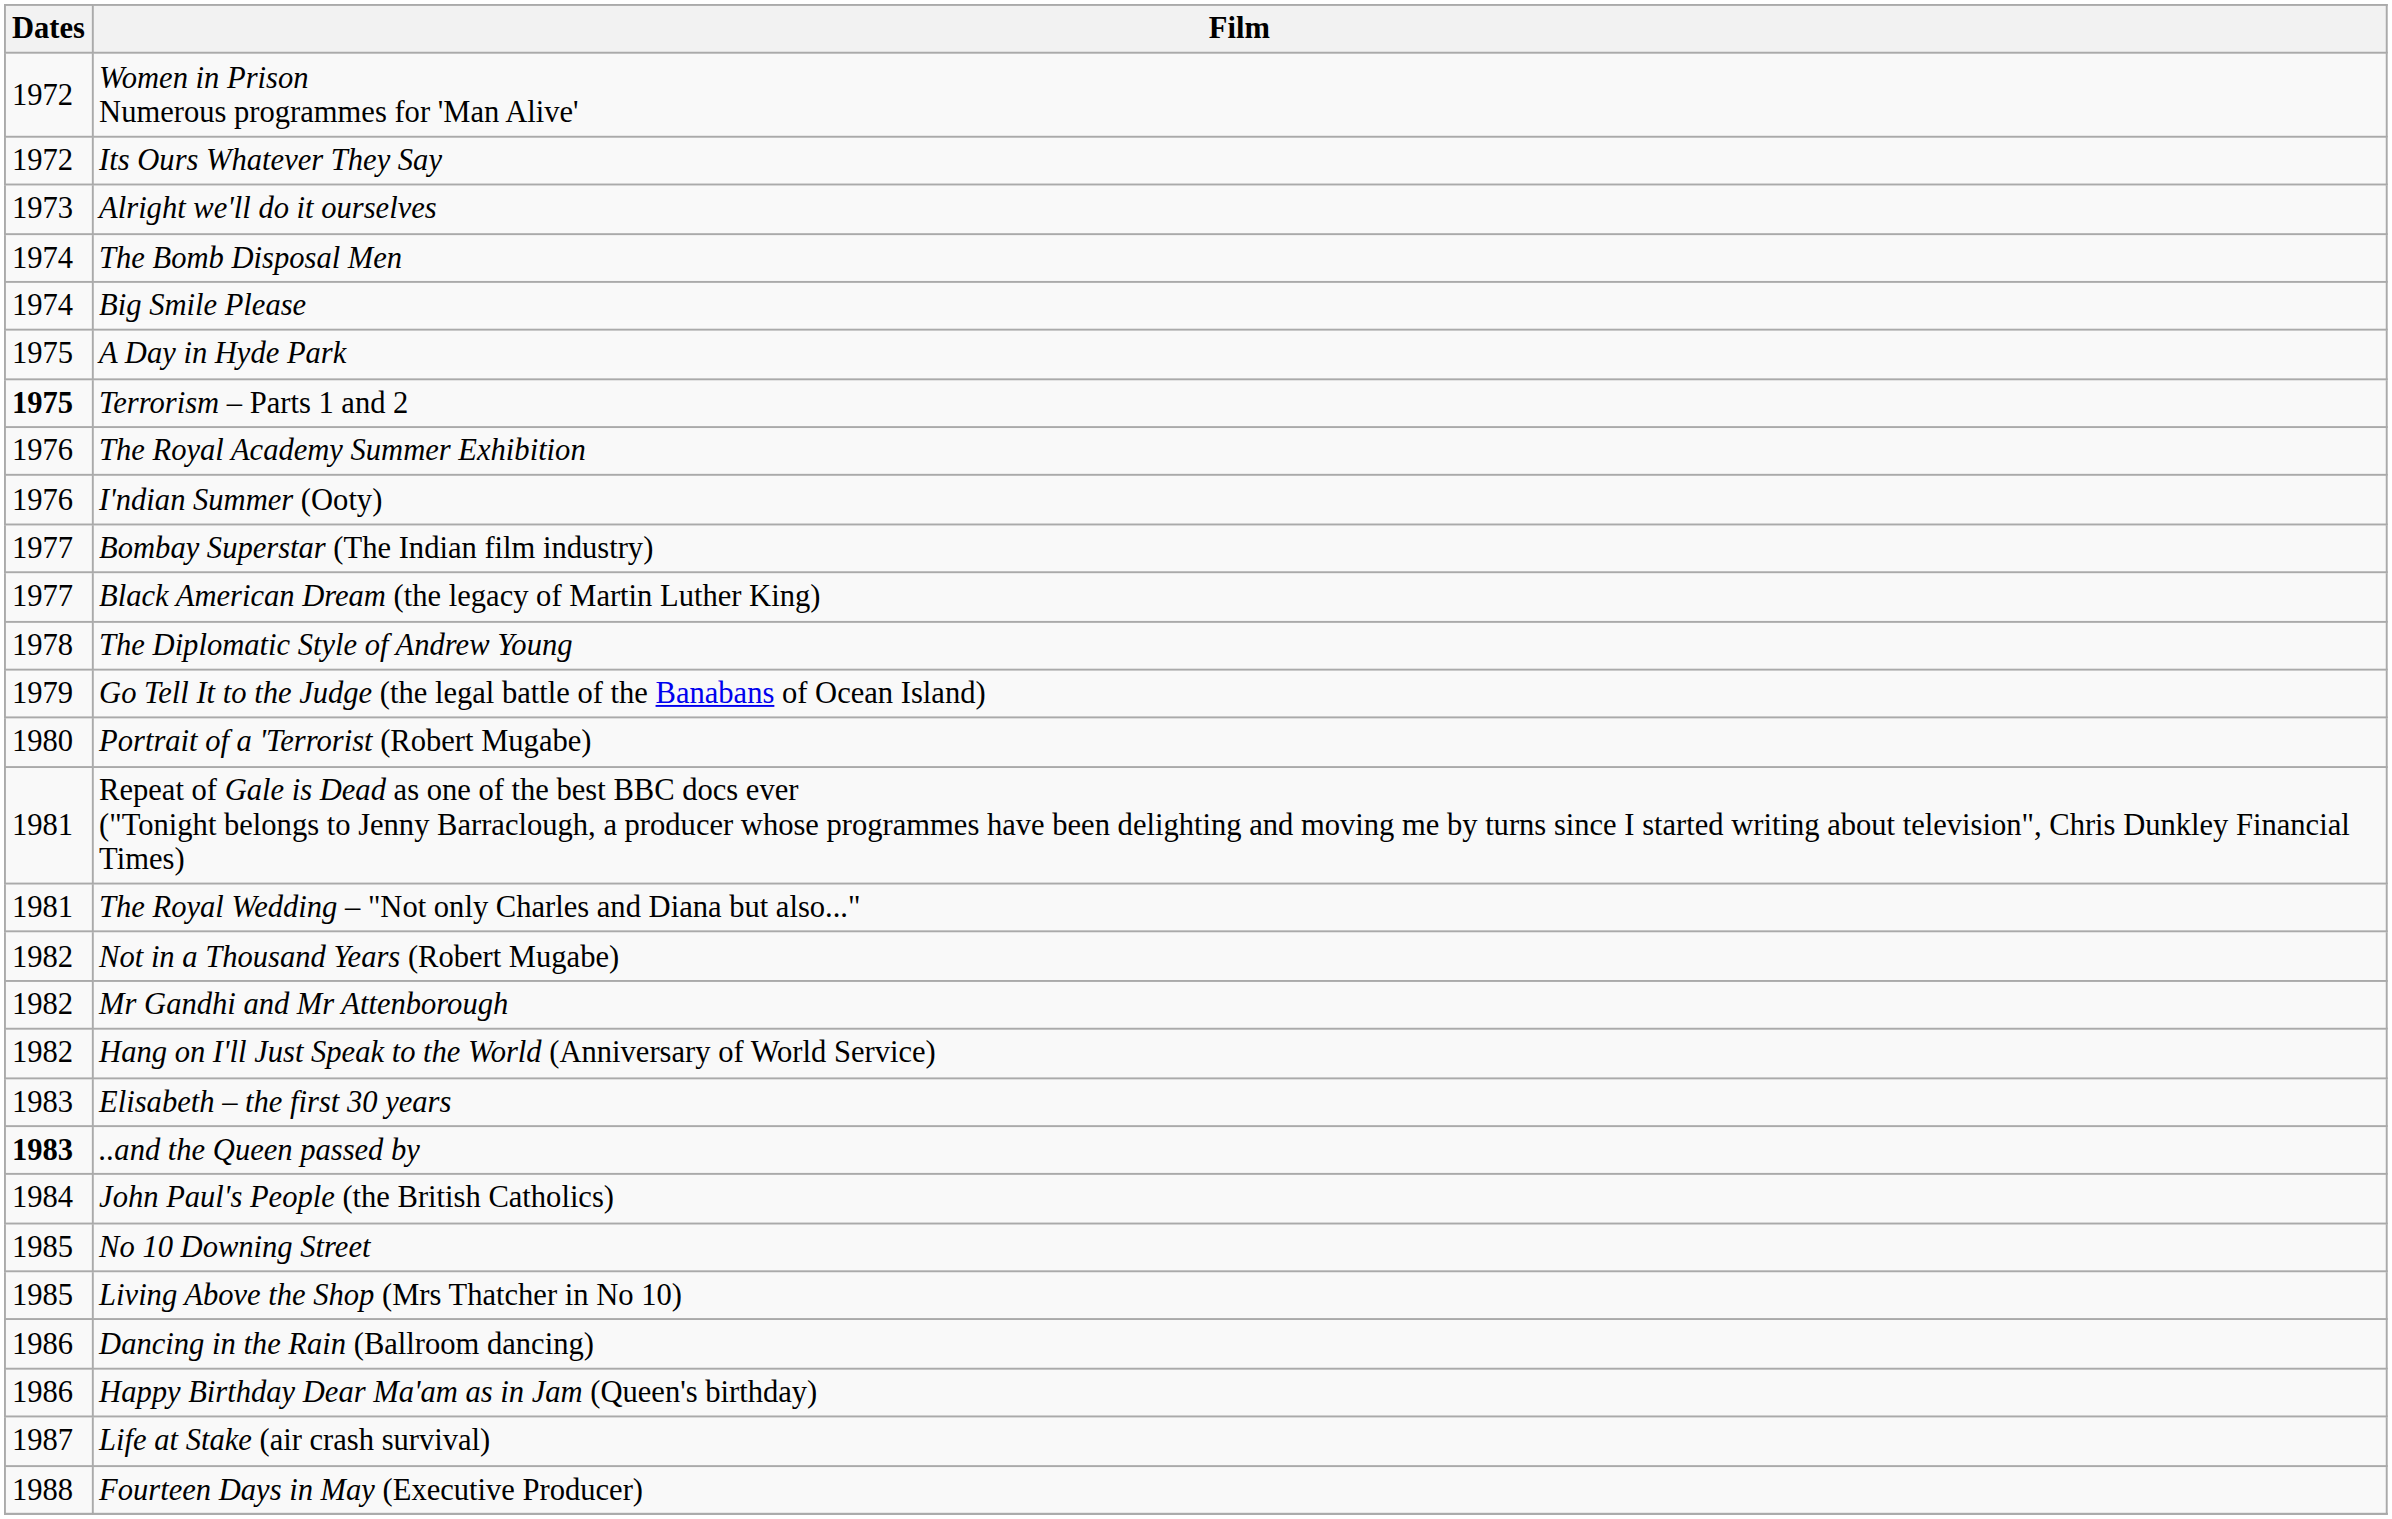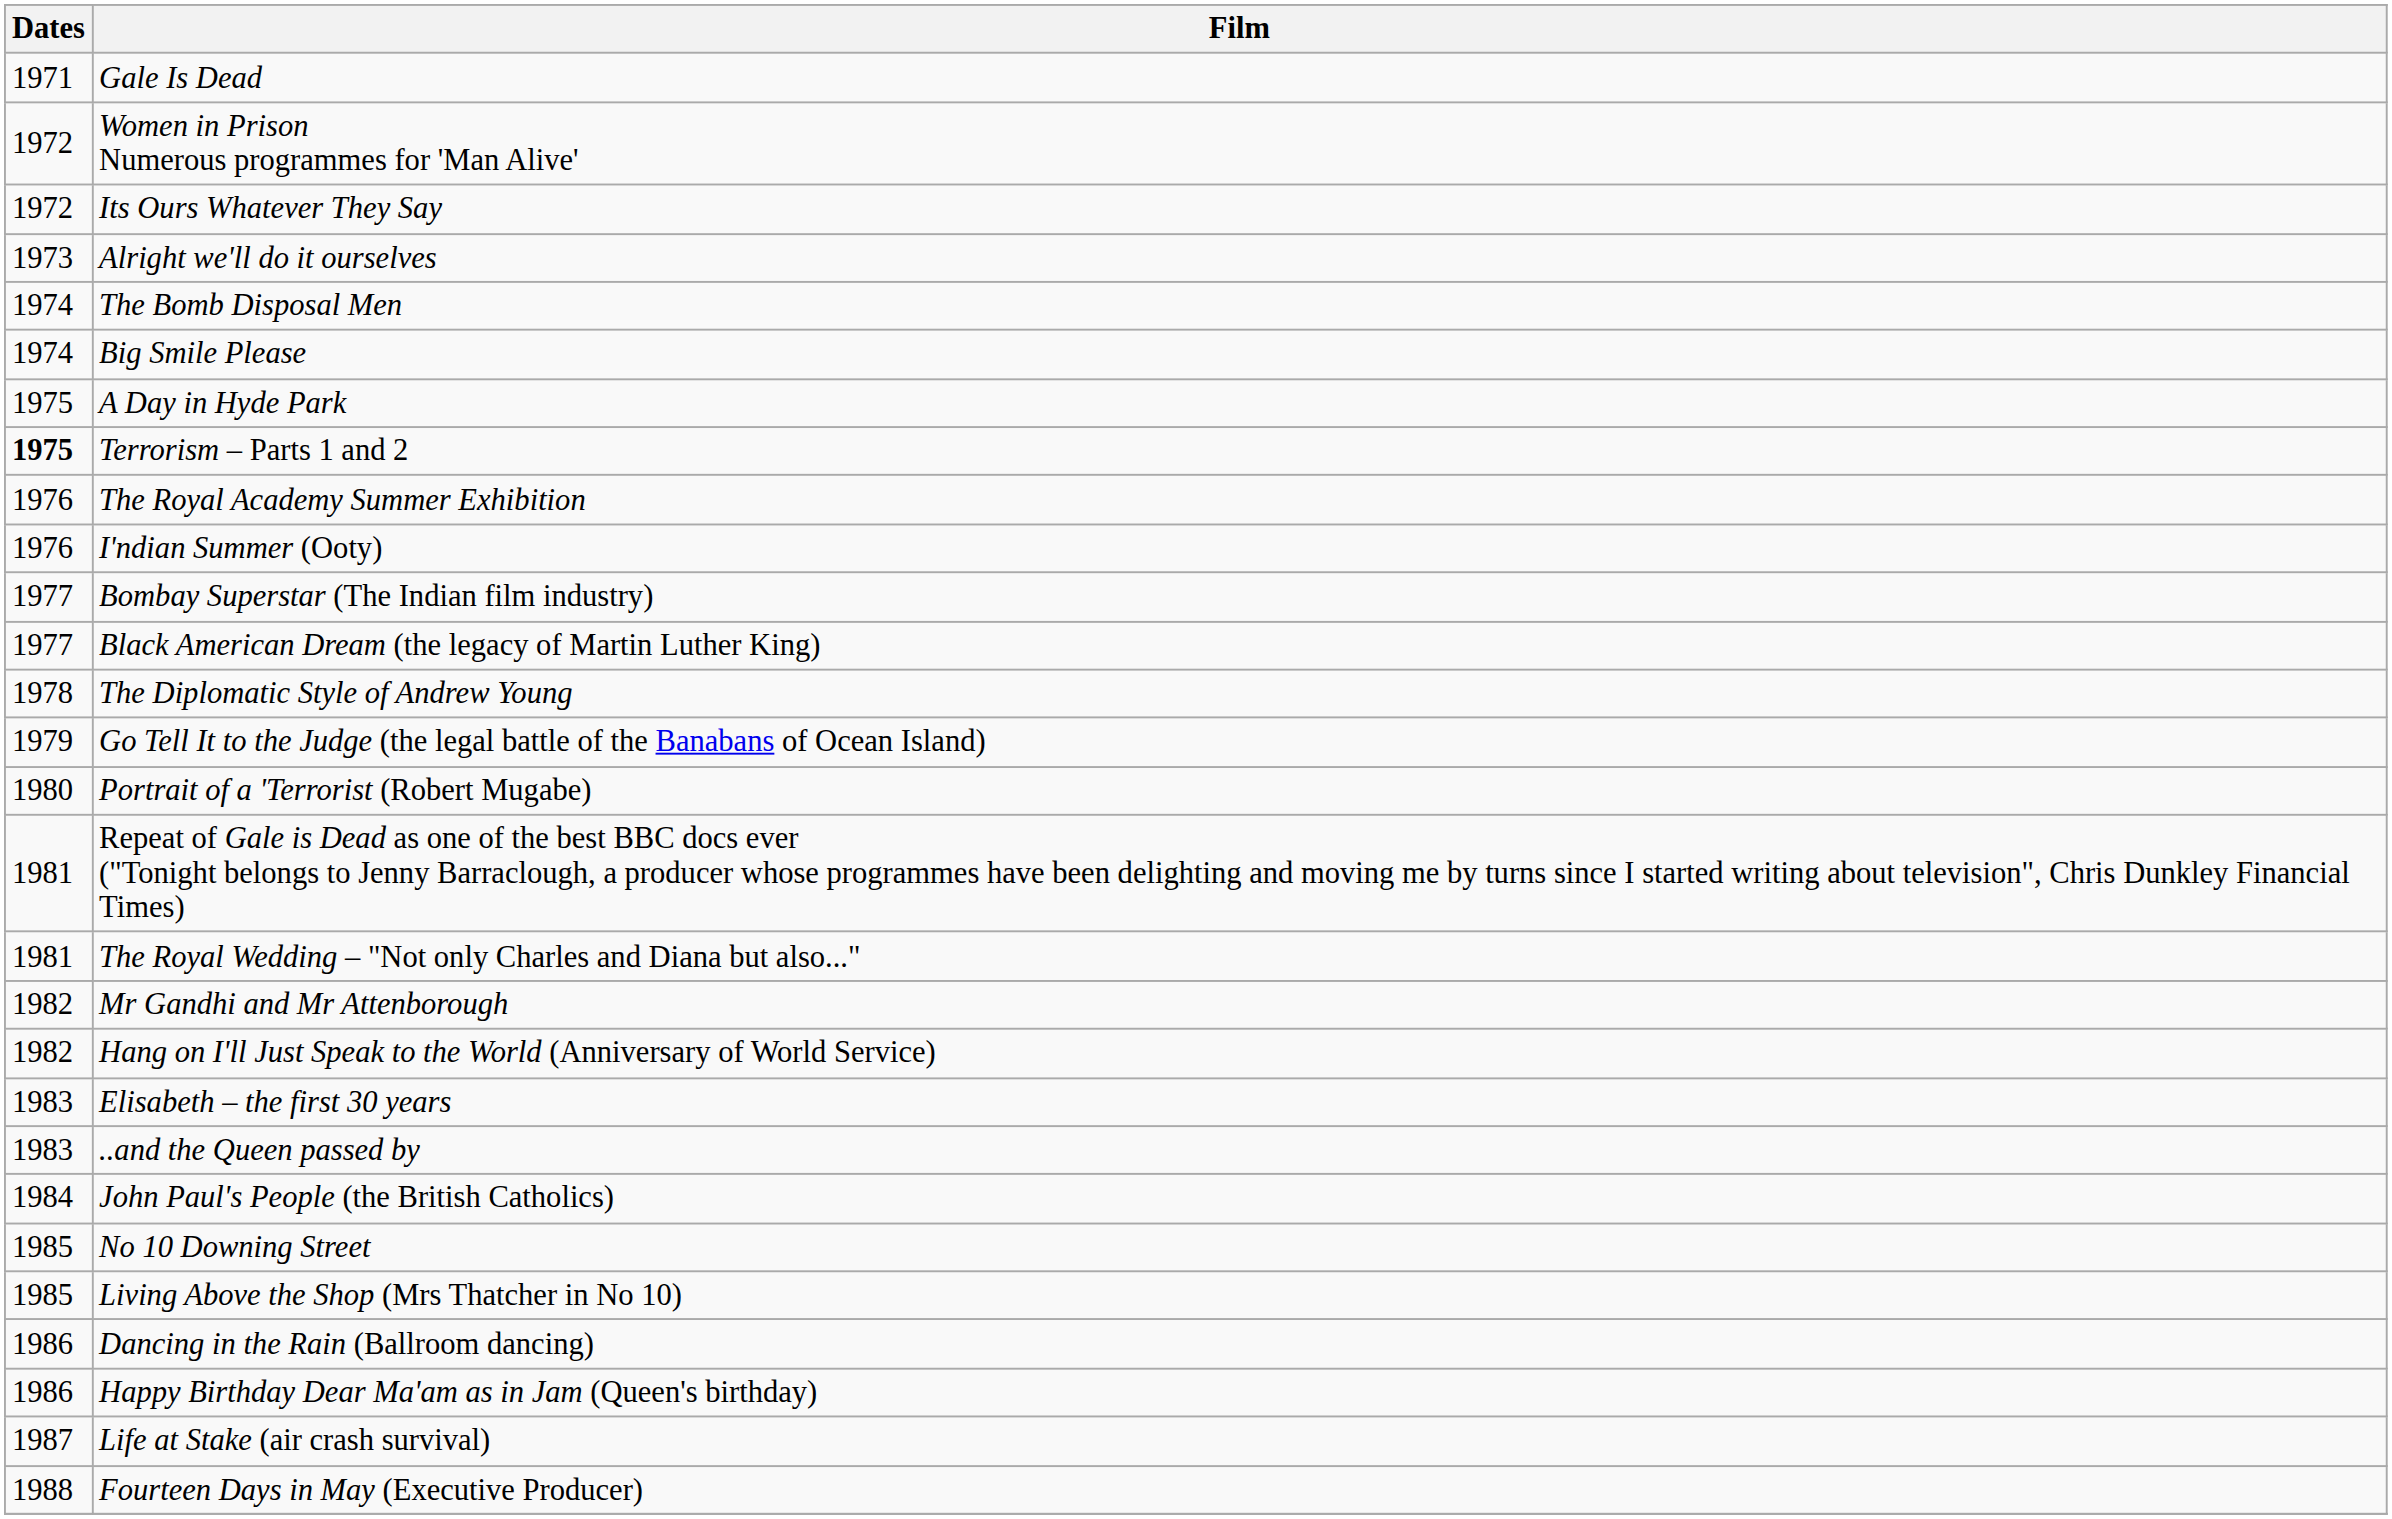+ row: 1971 | Gale Is Dead
- row: 1982 | Not in a Thousand Years (Robert Mugabe)
..and the Queen passed by | Dates: bold -> normal
